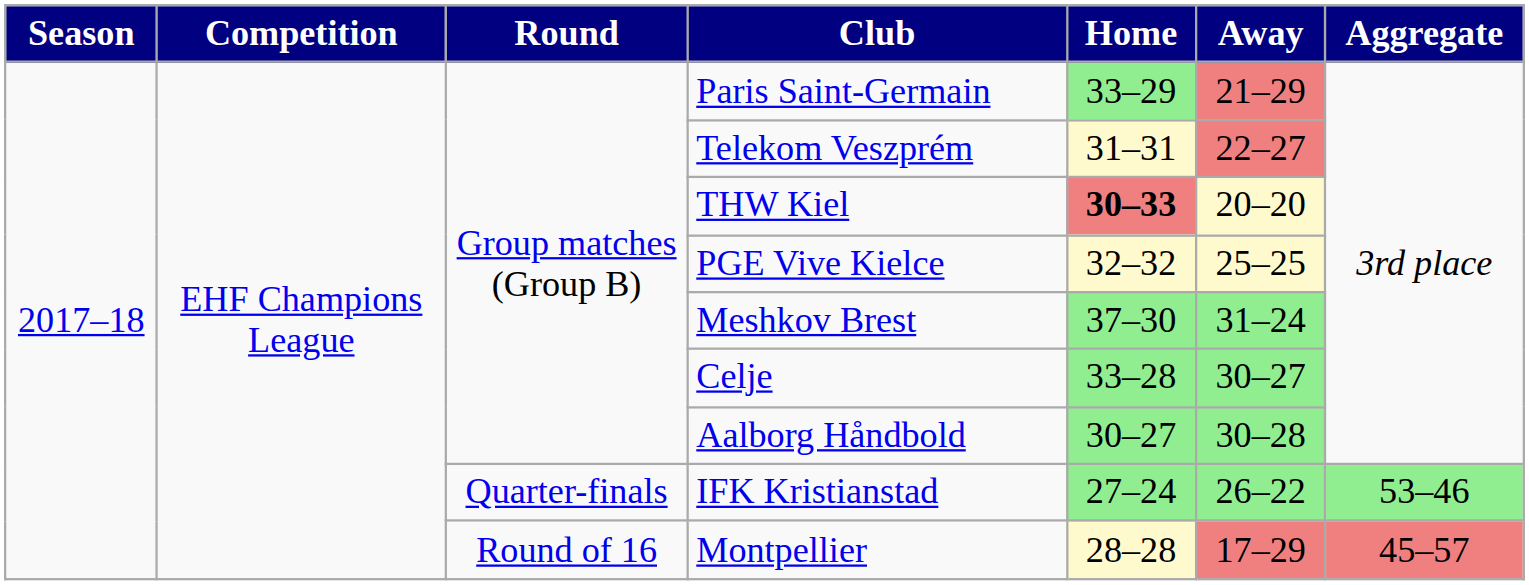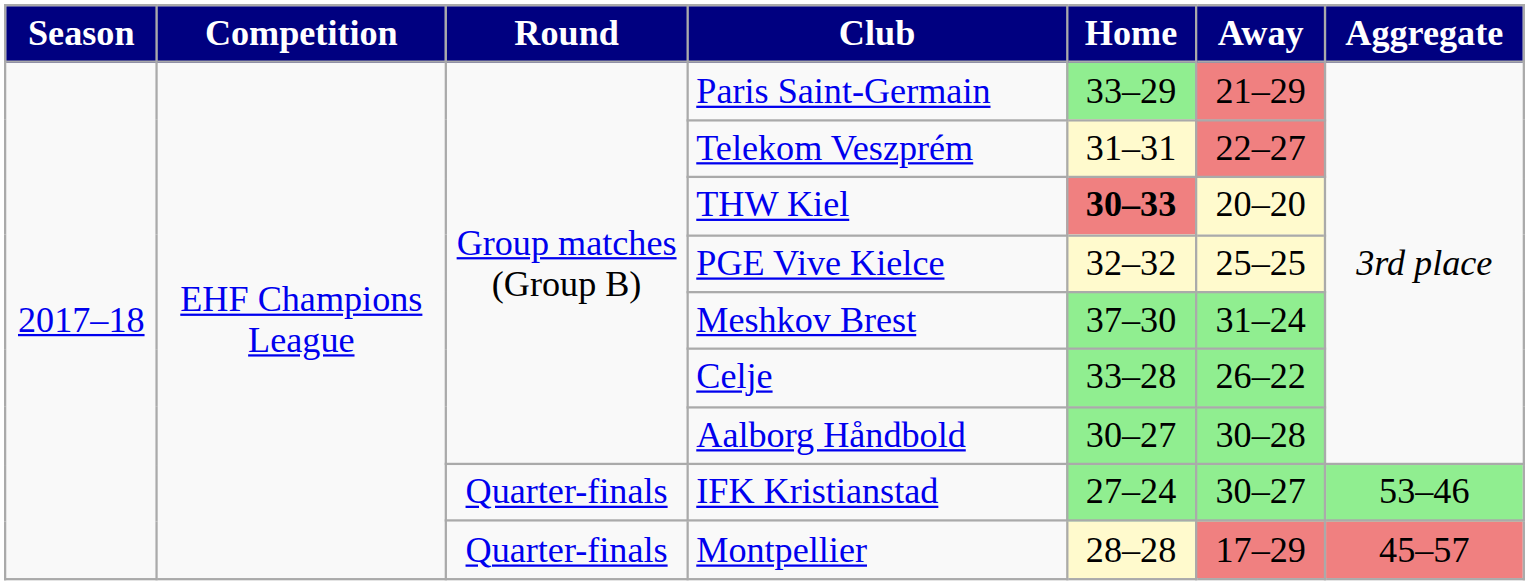Celje | Away: 30–27 -> 26–22
IFK Kristianstad | Away: 26–22 -> 30–27
Montpellier | Round: Round of 16 -> Quarter-finals
